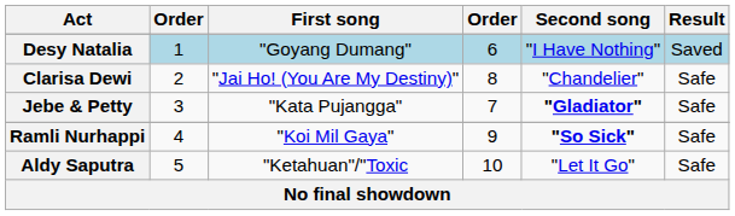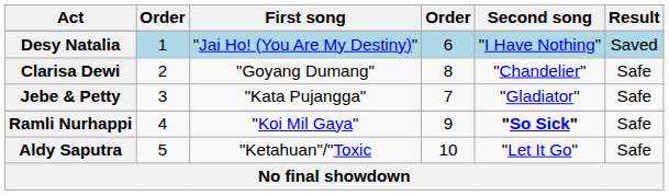Desy Natalia | First song: "Goyang Dumang" -> "Jai Ho! (You Are My Destiny)"
Clarisa Dewi | First song: "Jai Ho! (You Are My Destiny)" -> "Goyang Dumang"
Jebe & Petty | Second song: bold -> normal
